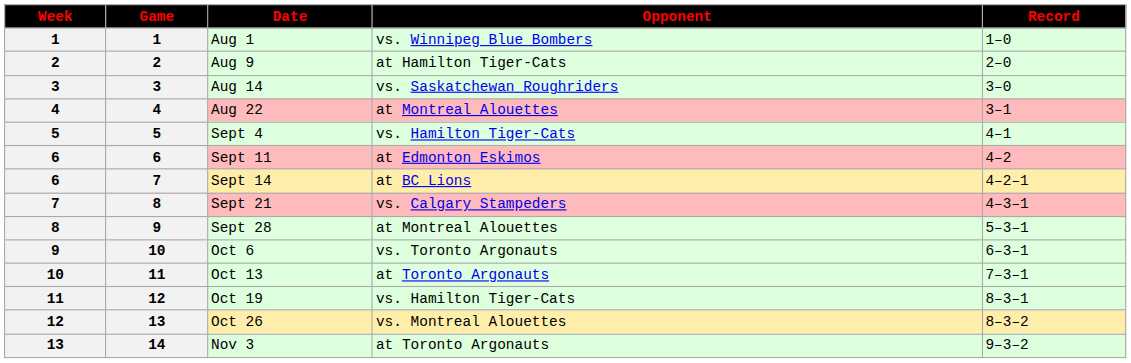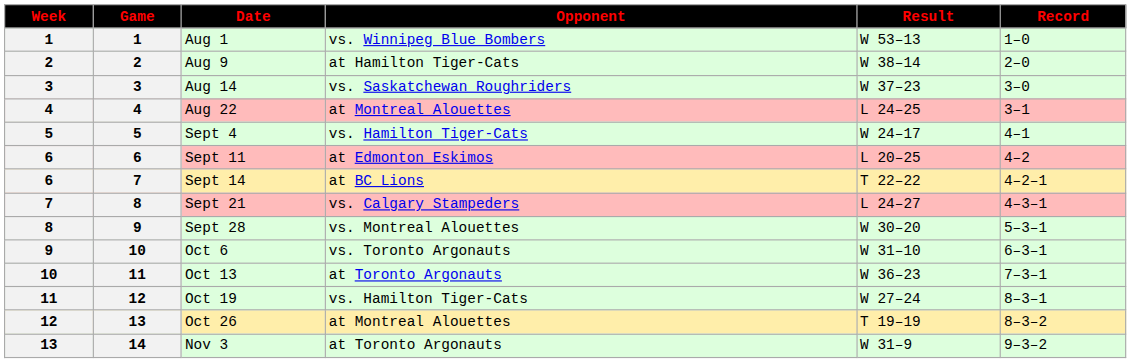+ column: Result | W 53–13 | W 38–14 | W 37–23 | L 24–25 | W 24–17 | L 20–25 | T 22–22 | L 24–27 | W 30–20 | W 31–10 | W 36–23 | W 27–24 | T 19–19 | W 31–9
Sept 28 | Opponent: at Montreal Alouettes -> vs. Montreal Alouettes
Oct 26 | Opponent: vs. Montreal Alouettes -> at Montreal Alouettes
